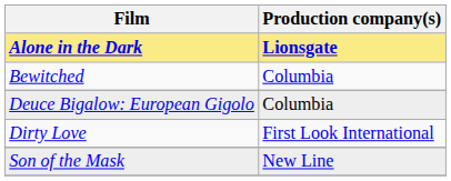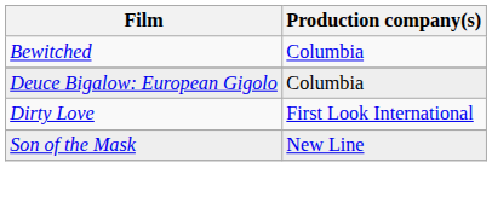- row: Alone in the Dark | Lionsgate
